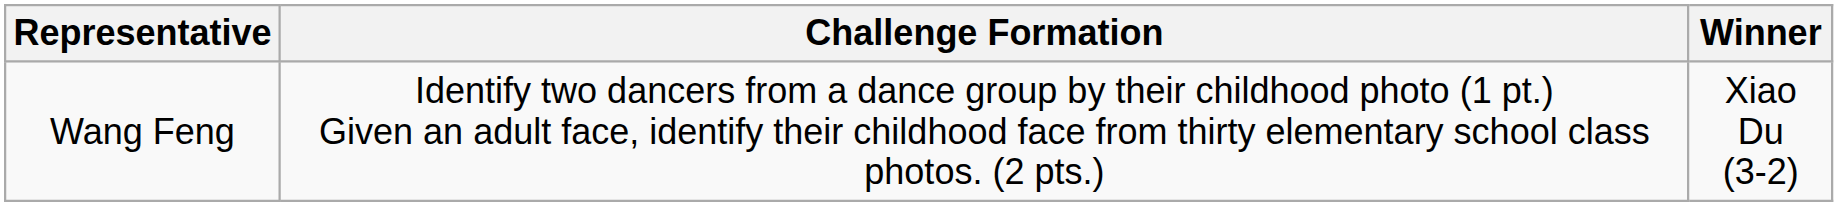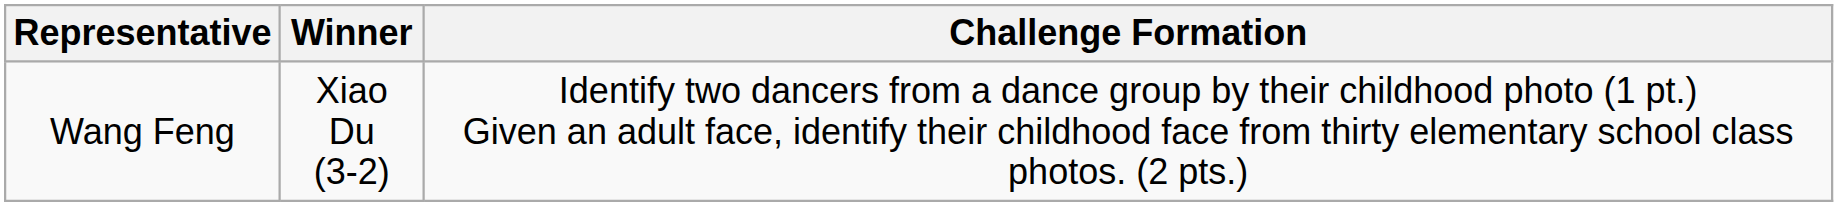columns swapped: Challenge Formation <-> Winner
